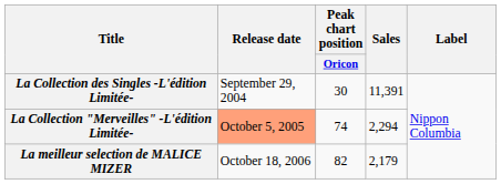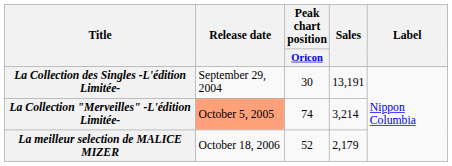La Collection des Singles -L'édition Limitée- | Sales: 11,391 -> 13,191
La Collection "Merveilles" -L'édition Limitée- | Sales: 2,294 -> 3,214
La meilleur selection de MALICE MIZER | Peak chart position / Oricon: 82 -> 52
